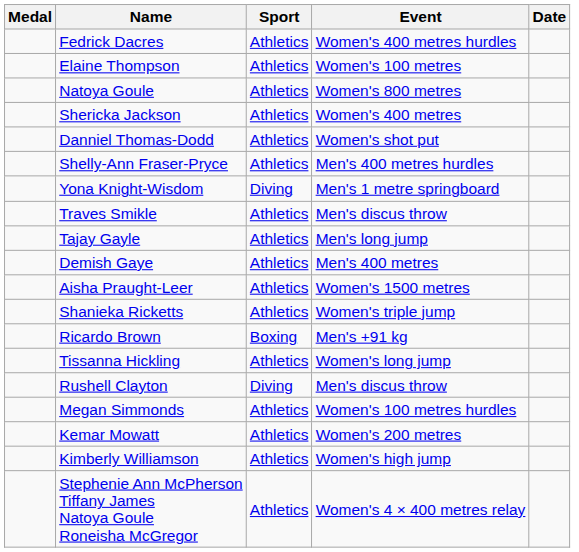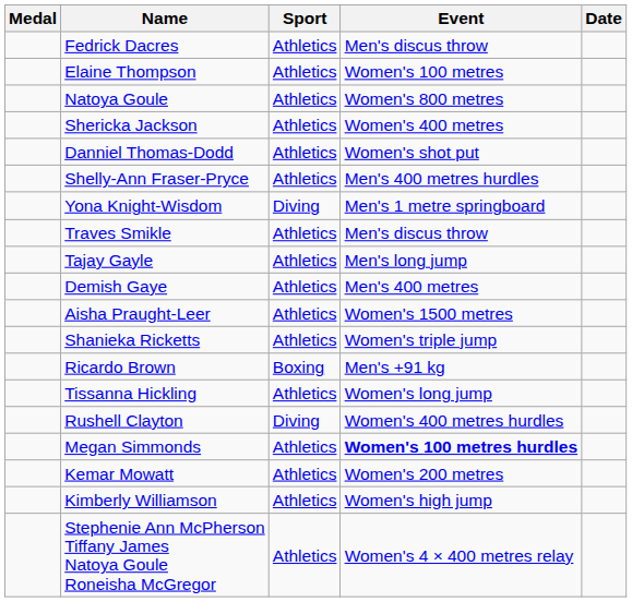Fedrick Dacres | Event: Women's 400 metres hurdles -> Men's discus throw
Rushell Clayton | Event: Men's discus throw -> Women's 400 metres hurdles
Megan Simmonds | Event: normal -> bold
